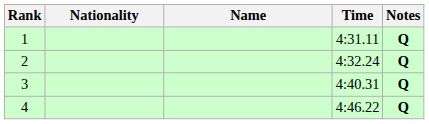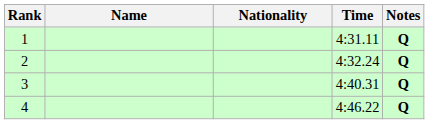columns swapped: Name <-> Nationality
